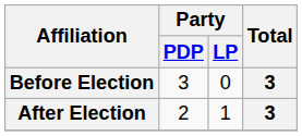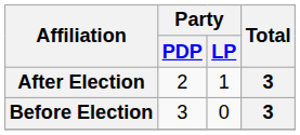rows swapped: Before Election <-> After Election
